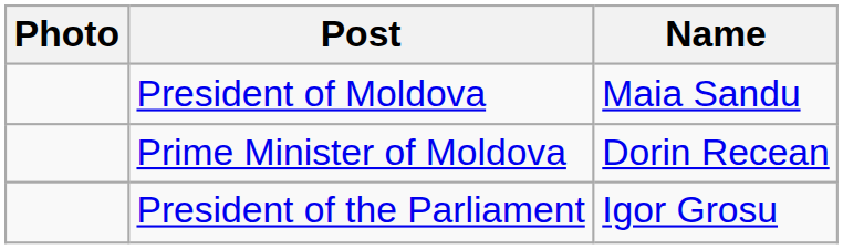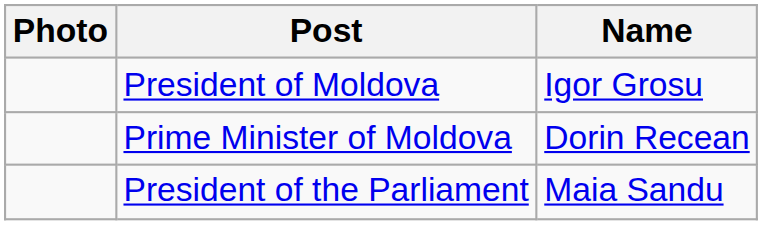President of Moldova | Name: Maia Sandu -> Igor Grosu
President of the Parliament | Name: Igor Grosu -> Maia Sandu
